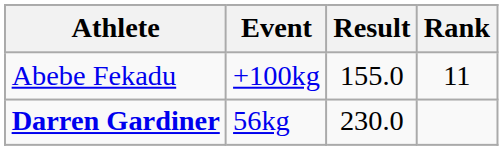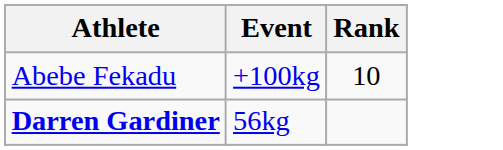- column: Result | 155.0 | 230.0
Abebe Fekadu | Rank: 11 -> 10
